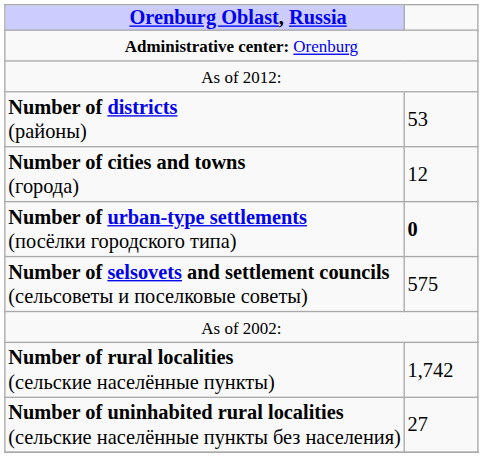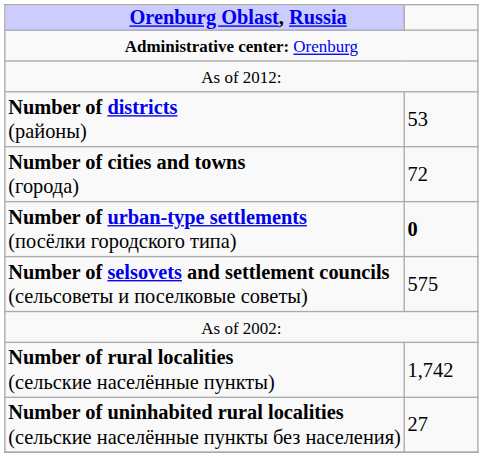Number of cities and towns (города) | column 2: 12 -> 72
